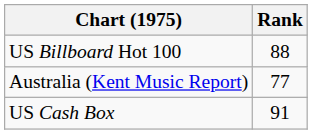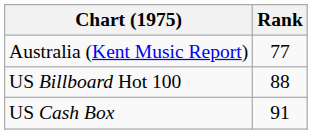rows swapped: Australia (Kent Music Report) <-> US Billboard Hot 100
